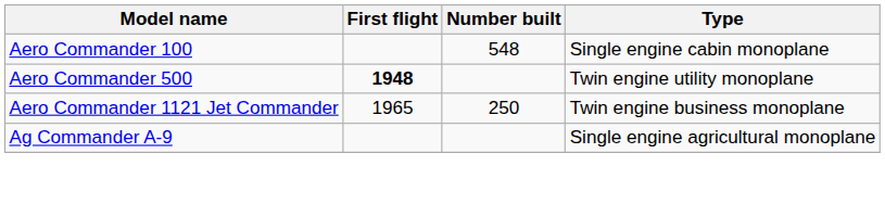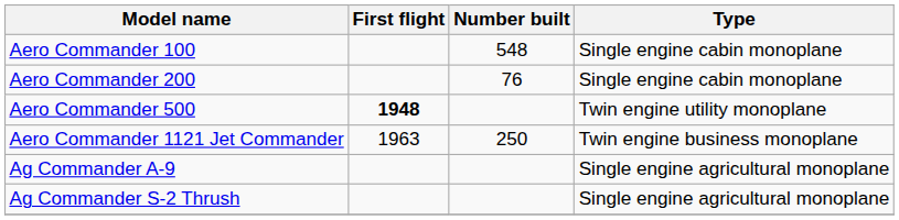+ row: Aero Commander 200 | 76 | Single engine cabin monoplane
Aero Commander 1121 Jet Commander | First flight: 1965 -> 1963
+ row: Ag Commander S-2 Thrush | Single engine agricultural monoplane
